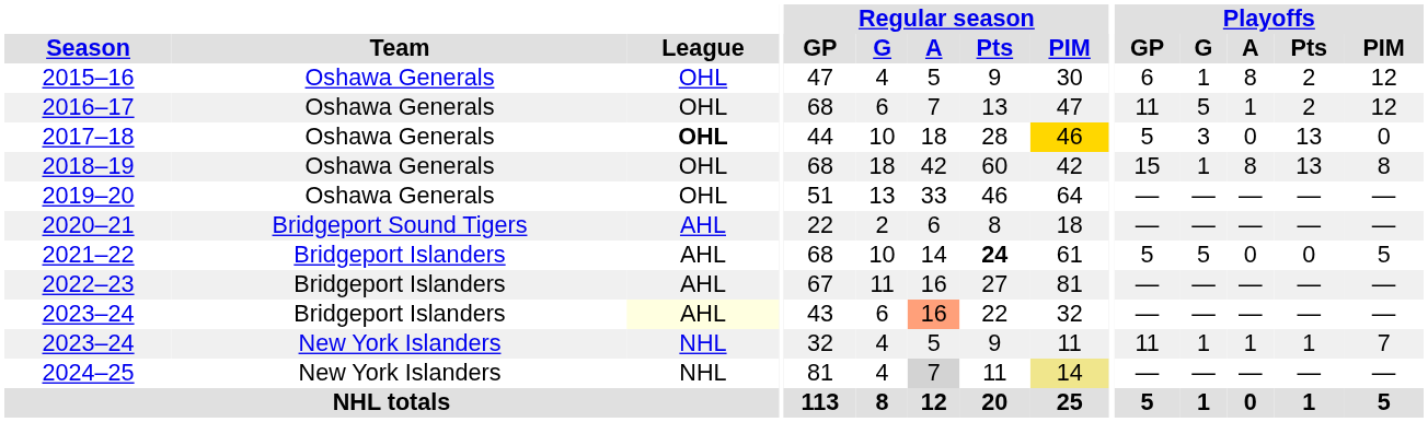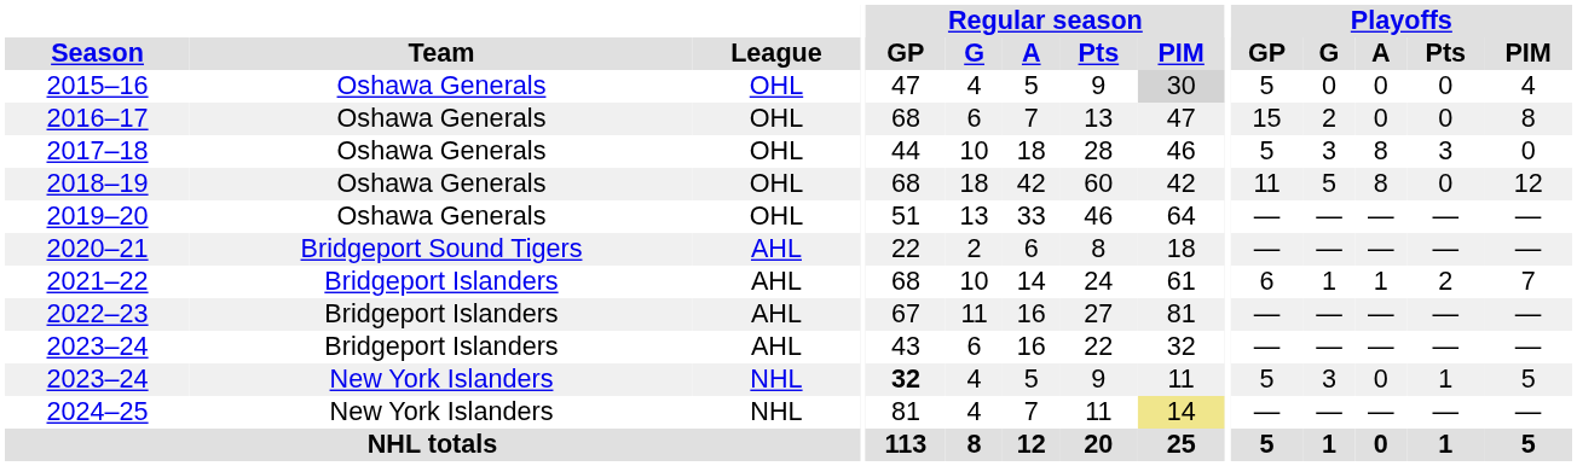2015–16 | Regular season / PIM: no background -> lightgrey background
2015–16 | Playoffs / GP: 6 -> 5
2015–16 | Playoffs / G: 1 -> 0
2015–16 | Playoffs / A: 8 -> 0
2015–16 | Playoffs / Pts: 2 -> 0
2015–16 | Playoffs / PIM: 12 -> 4
2016–17 | Playoffs / GP: 11 -> 15
2016–17 | Playoffs / G: 5 -> 2
2016–17 | Playoffs / A: 1 -> 0
2016–17 | Playoffs / Pts: 2 -> 0
2016–17 | Playoffs / PIM: 12 -> 8
2017–18 | League: bold -> normal
2017–18 | Regular season / PIM: gold background -> no background
2017–18 | Playoffs / A: 0 -> 8
2017–18 | Playoffs / Pts: 13 -> 3
2018–19 | Playoffs / GP: 15 -> 11
2018–19 | Playoffs / G: 1 -> 5
2018–19 | Playoffs / Pts: 13 -> 0
2018–19 | Playoffs / PIM: 8 -> 12
2021–22 | Regular season / Pts: bold -> normal
2021–22 | Playoffs / GP: 5 -> 6
2021–22 | Playoffs / G: 5 -> 1
2021–22 | Playoffs / A: 0 -> 1
2021–22 | Playoffs / Pts: 0 -> 2
2021–22 | Playoffs / PIM: 5 -> 7
2023–24 / Bridgeport Islanders | League: lightyellow background -> no background
2023–24 / Bridgeport Islanders | Regular season / A: lightsalmon background -> no background
2023–24 / New York Islanders | Regular season / GP: normal -> bold
2023–24 / New York Islanders | Playoffs / GP: 11 -> 5
2023–24 / New York Islanders | Playoffs / G: 1 -> 3
2023–24 / New York Islanders | Playoffs / A: 1 -> 0
2023–24 / New York Islanders | Playoffs / PIM: 7 -> 5
2024–25 | Regular season / A: lightgrey background -> no background
